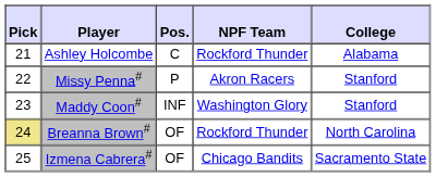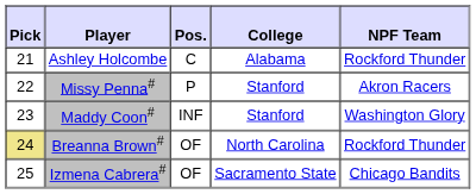columns swapped: NPF Team <-> College
